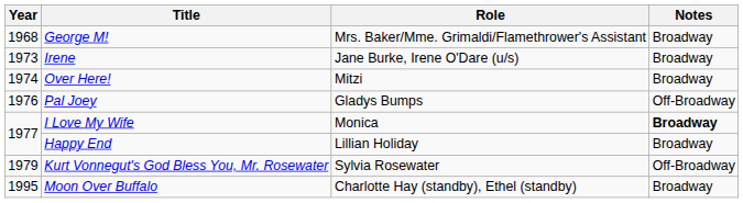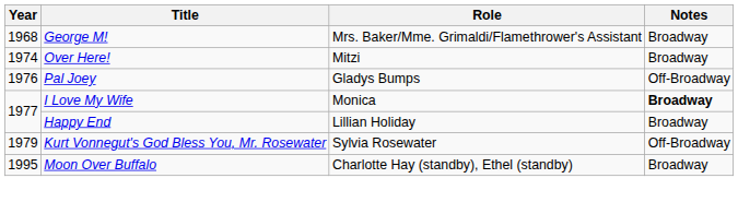- row: 1973 | Irene | Jane Burke, Irene O'Dare (u/s) | Broadway
